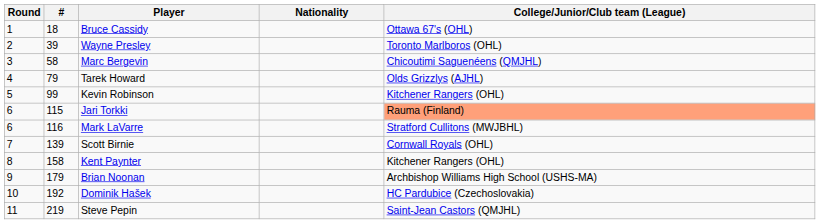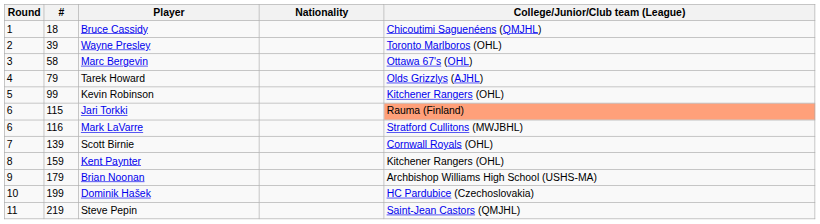Bruce Cassidy | College/Junior/Club team (League): Ottawa 67's (OHL) -> Chicoutimi Saguenéens (QMJHL)
Marc Bergevin | College/Junior/Club team (League): Chicoutimi Saguenéens (QMJHL) -> Ottawa 67's (OHL)
Kent Paynter | #: 158 -> 159
Dominik Hašek | #: 192 -> 199
